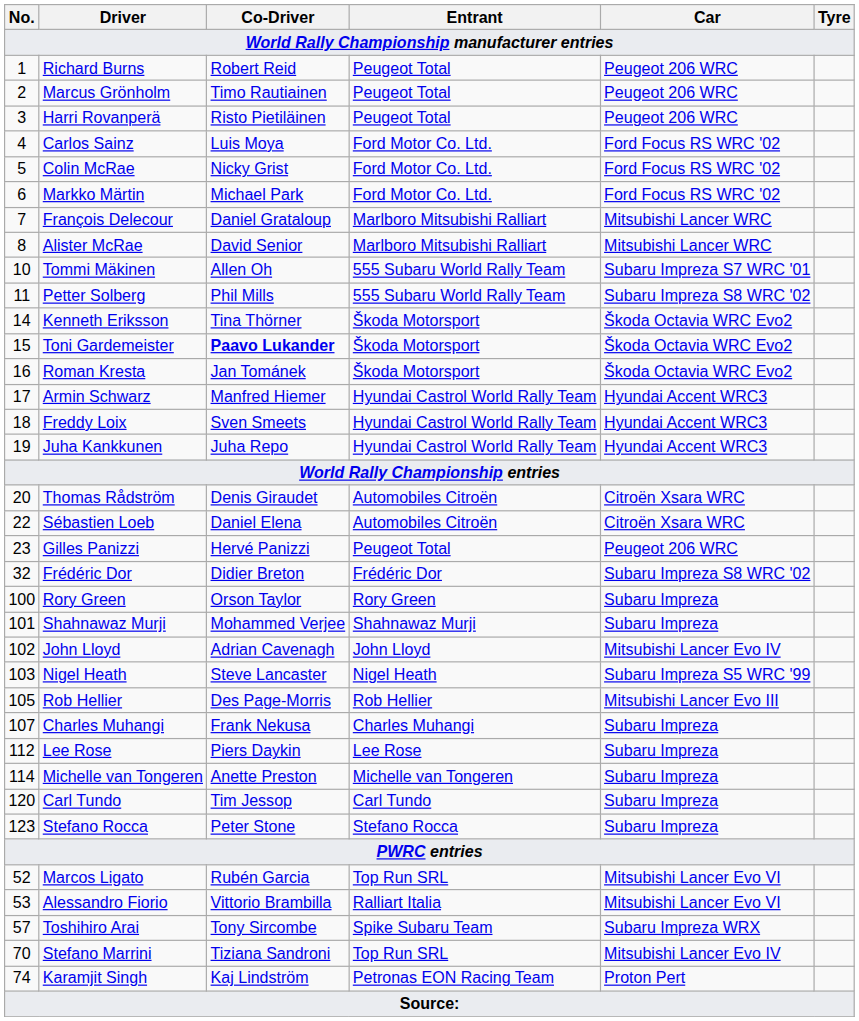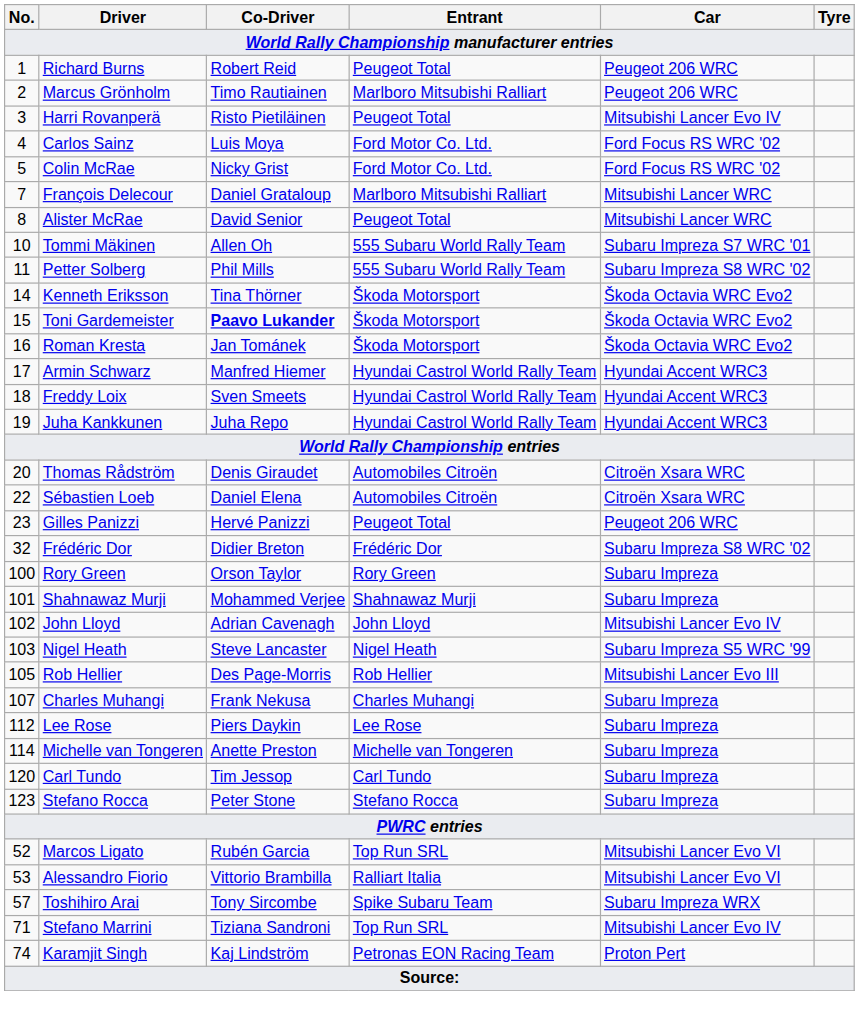Marcus Grönholm | Entrant: Peugeot Total -> Marlboro Mitsubishi Ralliart
Harri Rovanperä | Car: Peugeot 206 WRC -> Mitsubishi Lancer Evo IV
- row: 6 | Markko Märtin | Michael Park | Ford Motor Co. Ltd. | Ford Focus RS WRC '02
Alister McRae | Entrant: Marlboro Mitsubishi Ralliart -> Peugeot Total
Stefano Marrini | No.: 70 -> 71
